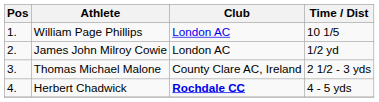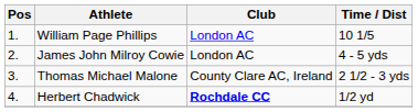James John Milroy Cowie | Time / Dist: 1/2 yd -> 4 - 5 yds
Herbert Chadwick | Time / Dist: 4 - 5 yds -> 1/2 yd
